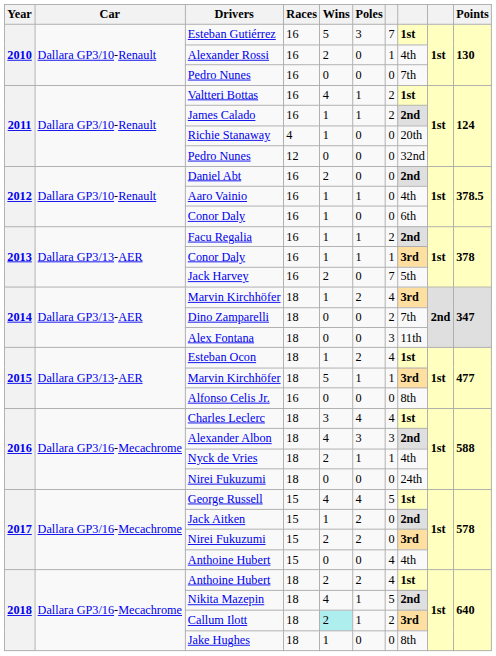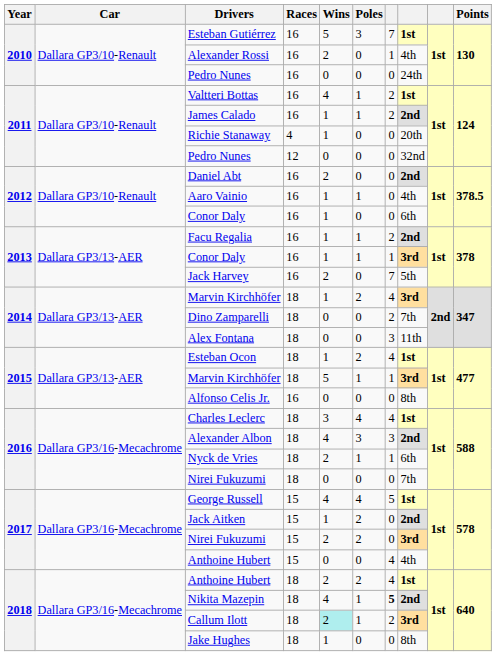2010 / Pedro Nunes | column 8: 7th -> 24th
Nyck de Vries | column 8: 4th -> 6th
2016 / Nirei Fukuzumi | column 8: 24th -> 7th
Nikita Mazepin | column 7: normal -> bold
